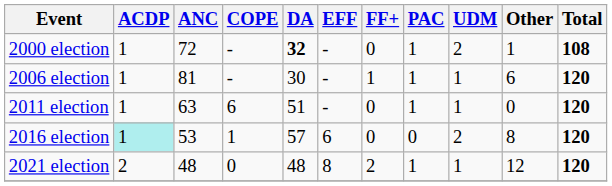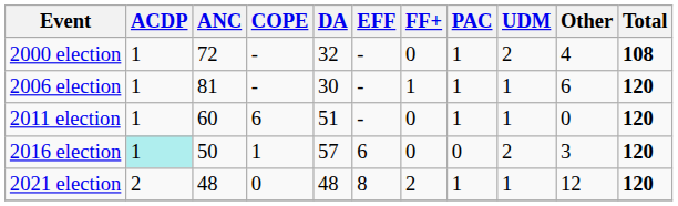2000 election | DA: bold -> normal
2000 election | Other: 1 -> 4
2011 election | ANC: 63 -> 60
2016 election | ANC: 53 -> 50
2016 election | Other: 8 -> 3
